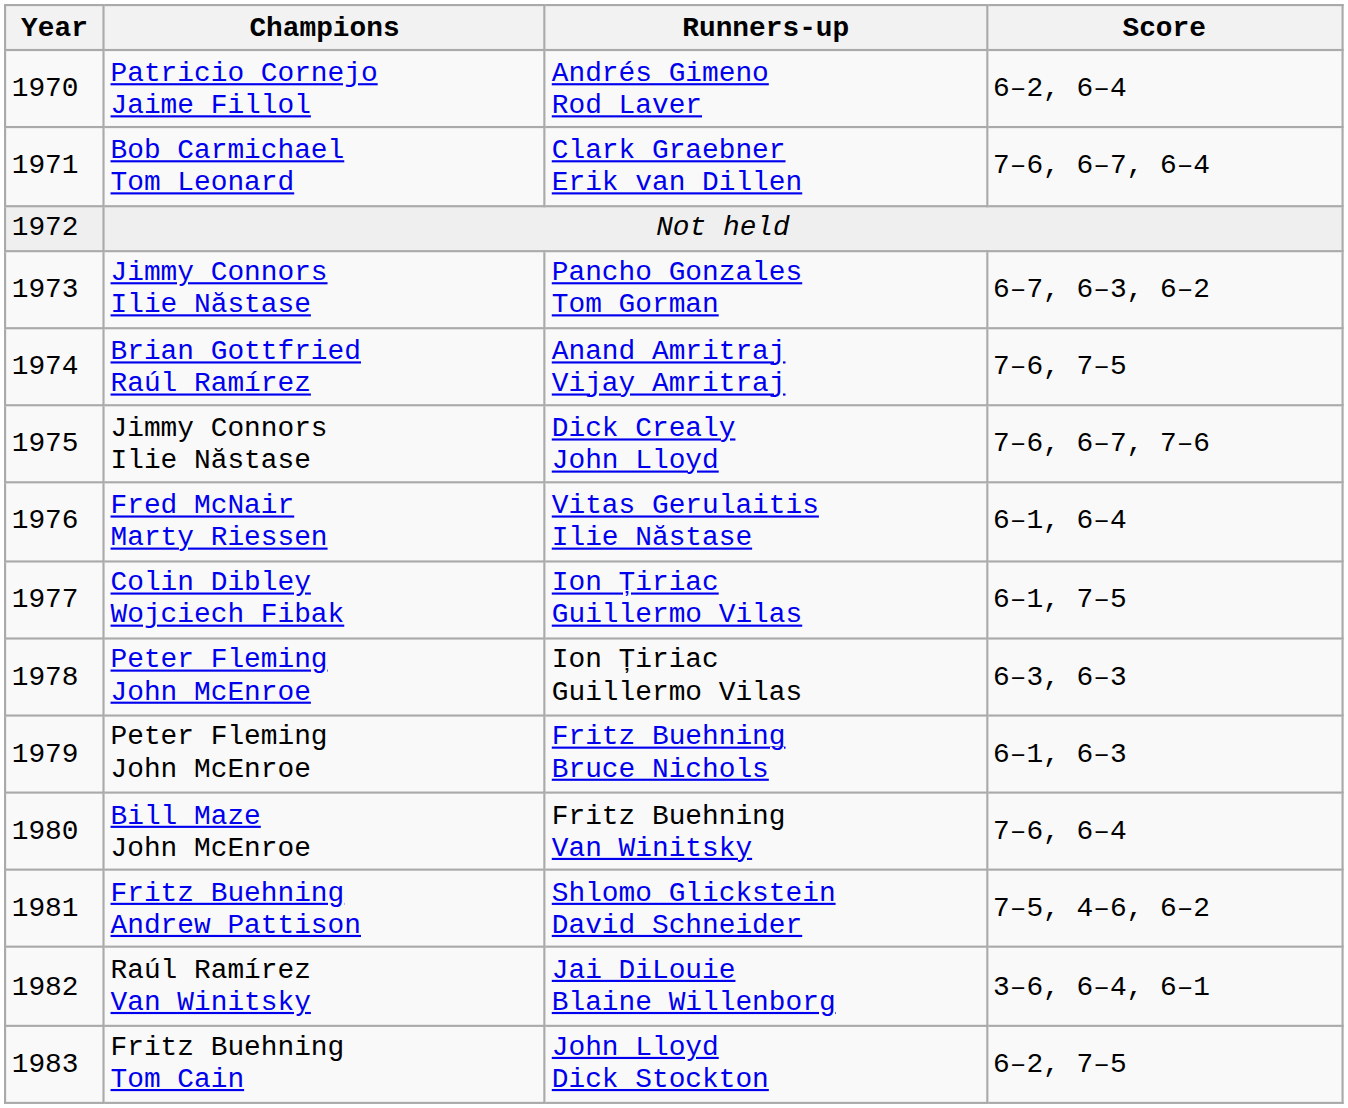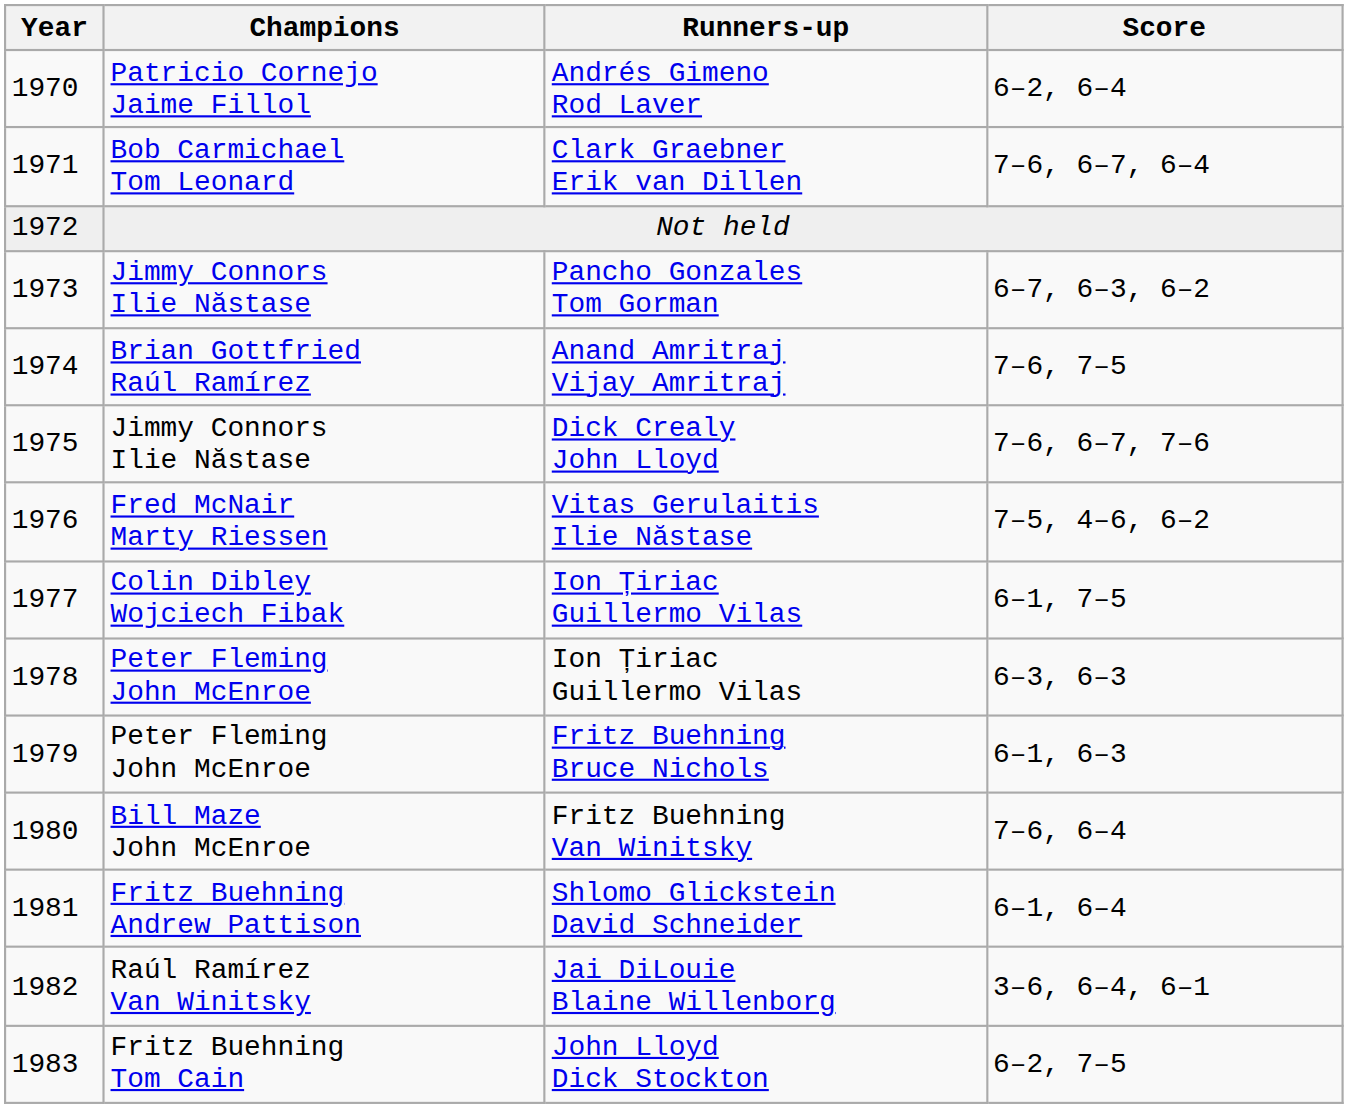Vitas Gerulaitis Ilie Năstase | Score: 6–1, 6–4 -> 7–5, 4–6, 6–2
Shlomo Glickstein David Schneider | Score: 7–5, 4–6, 6–2 -> 6–1, 6–4
